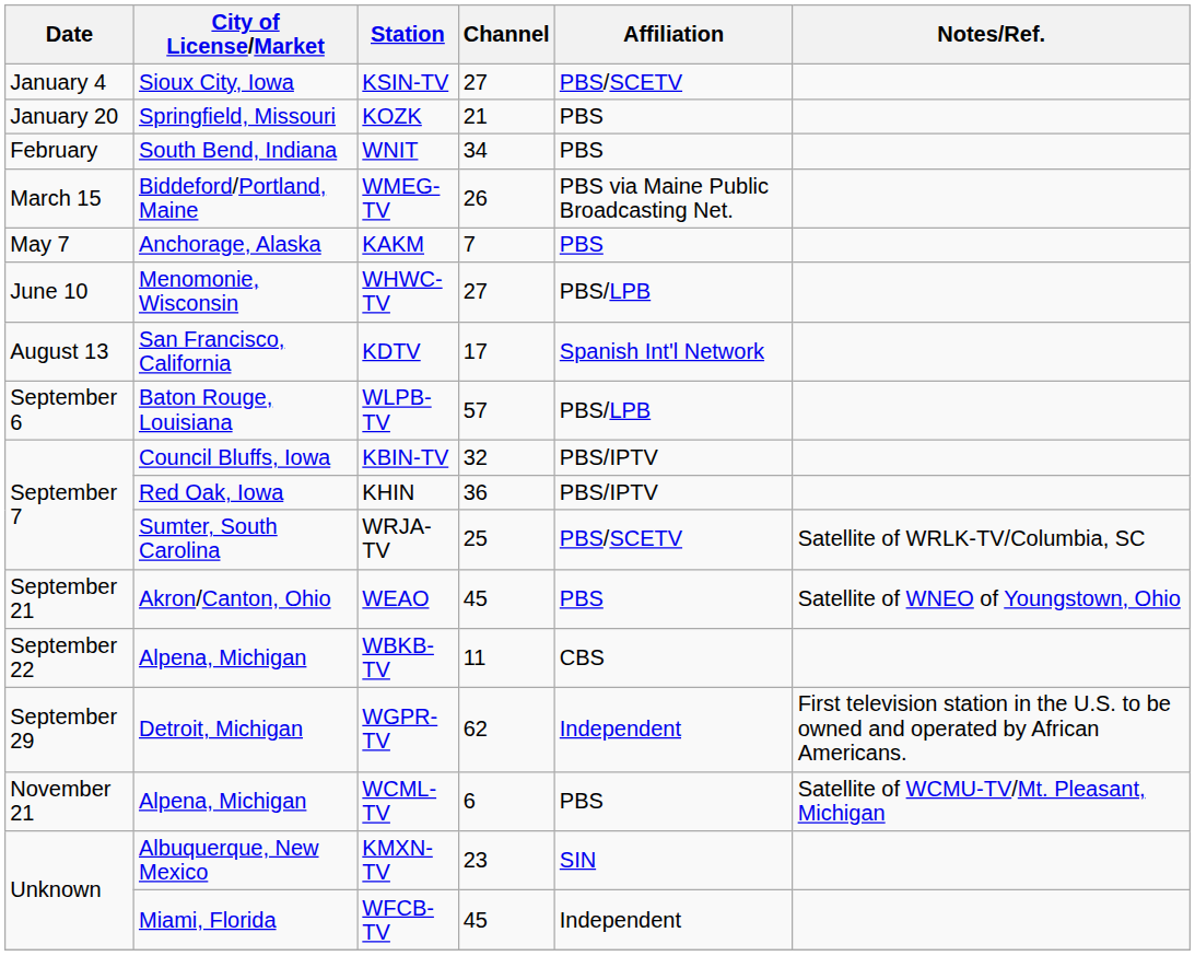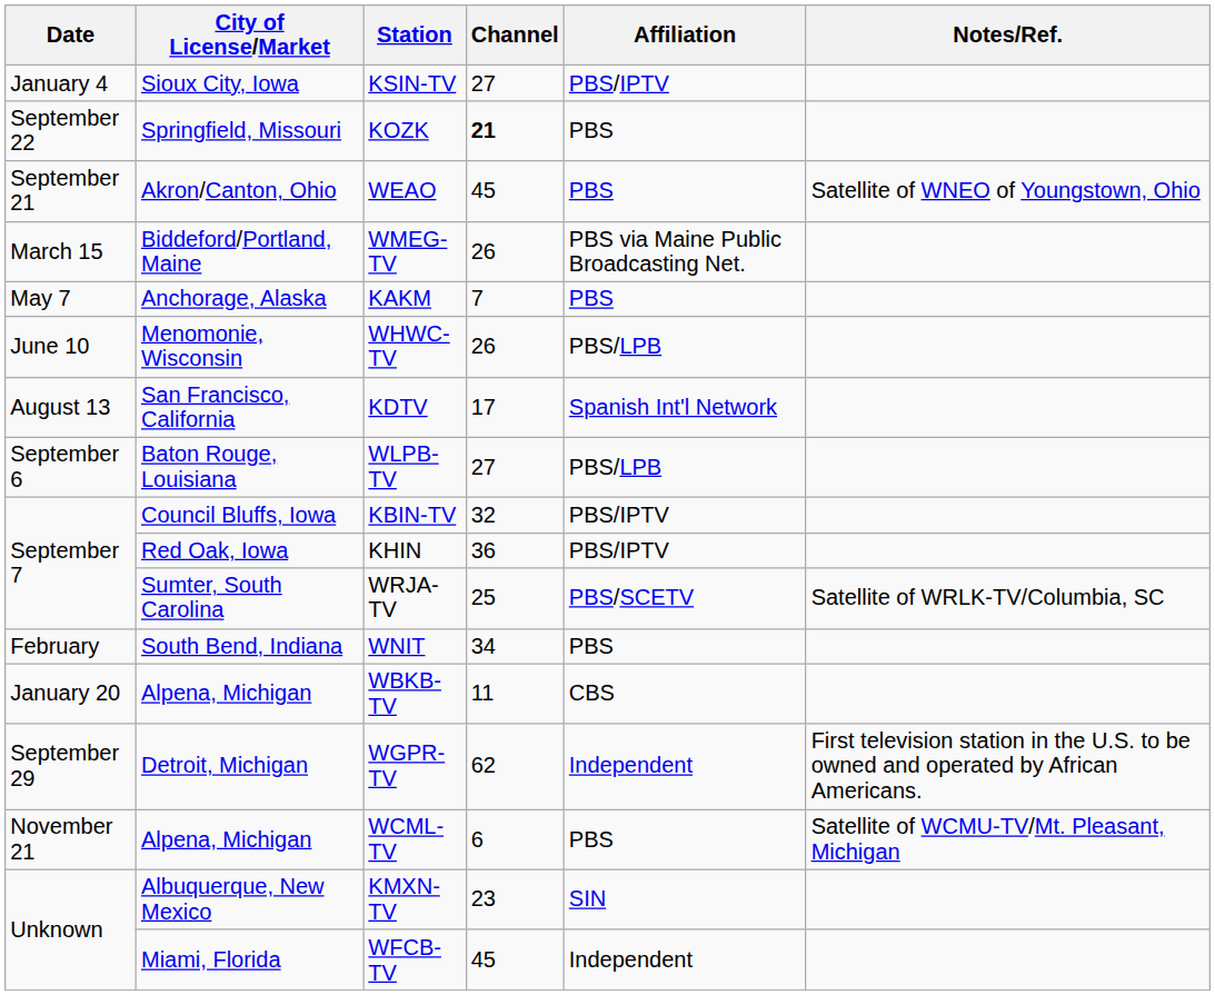KSIN-TV | Affiliation: PBS/SCETV -> PBS/IPTV
KOZK | Date: January 20 -> September 22
KOZK | Channel: normal -> bold
rows swapped: WNIT <-> WEAO
WHWC-TV | Channel: 27 -> 26
WLPB-TV | Channel: 57 -> 27
WBKB-TV | Date: September 22 -> January 20
